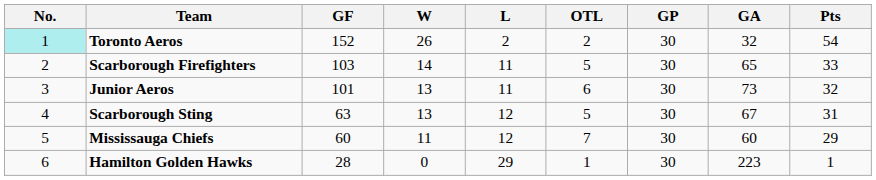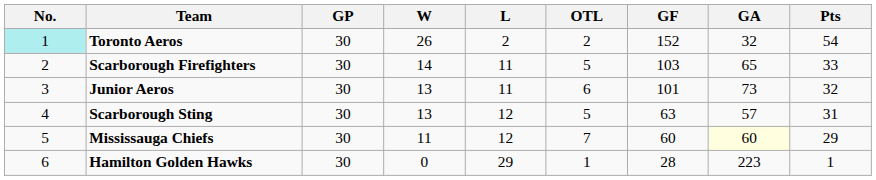columns swapped: GP <-> GF
Scarborough Sting | GA: 67 -> 57
Mississauga Chiefs | GA: no background -> lightyellow background
